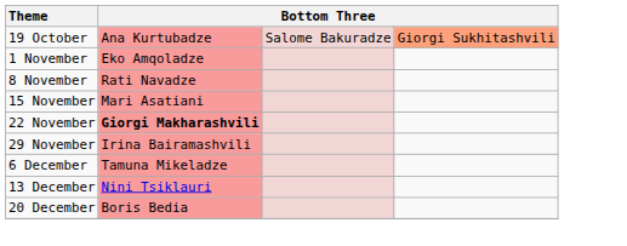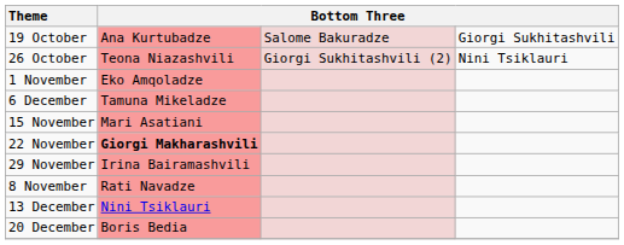19 October | column 4: lightsalmon background -> no background
+ row: 26 October | Teona Niazashvili | Giorgi Sukhitashvili (2) | Nini Tsiklauri
rows swapped: 8 November <-> 6 December
